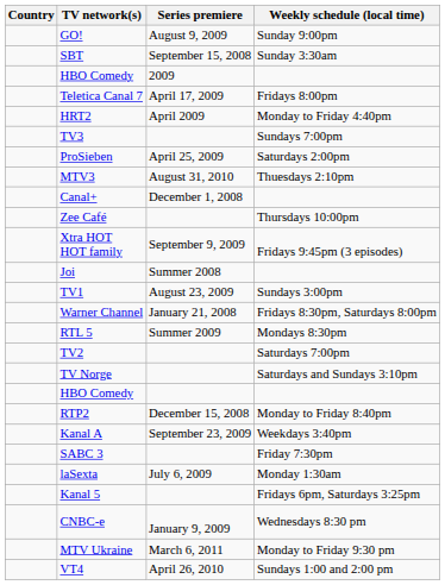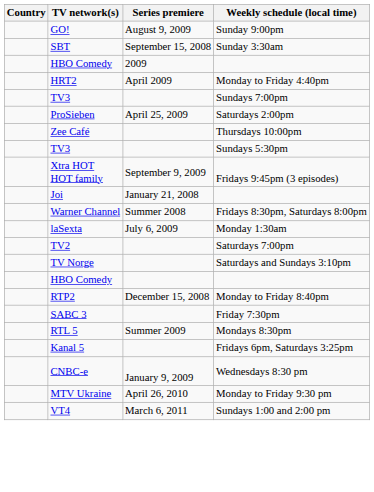- row: Teletica Canal 7 | April 17, 2009 | Fridays 8:00pm
- row: MTV3 | August 31, 2010 | Thuesdays 2:10pm
- row: Canal+ | December 1, 2008
+ row: TV3 | Sundays 5:30pm
Joi | Series premiere: Summer 2008 -> January 21, 2008
- row: TV1 | August 23, 2009 | Sundays 3:00pm
Warner Channel | Series premiere: January 21, 2008 -> Summer 2008
rows swapped: RTL 5 <-> laSexta
- row: Kanal A | September 23, 2009 | Weekdays 3:40pm
MTV Ukraine | Series premiere: March 6, 2011 -> April 26, 2010
VT4 | Series premiere: April 26, 2010 -> March 6, 2011
